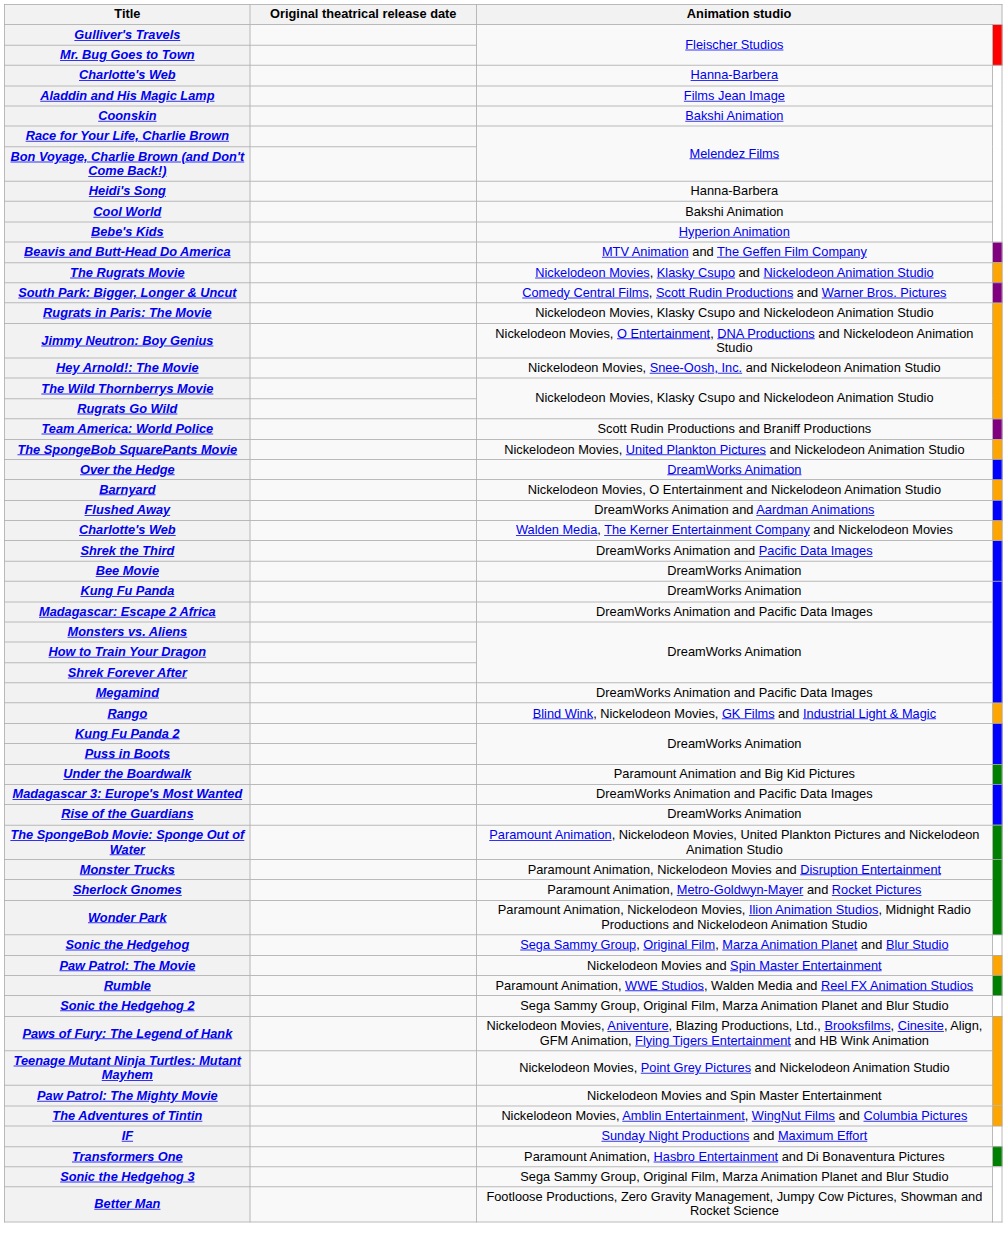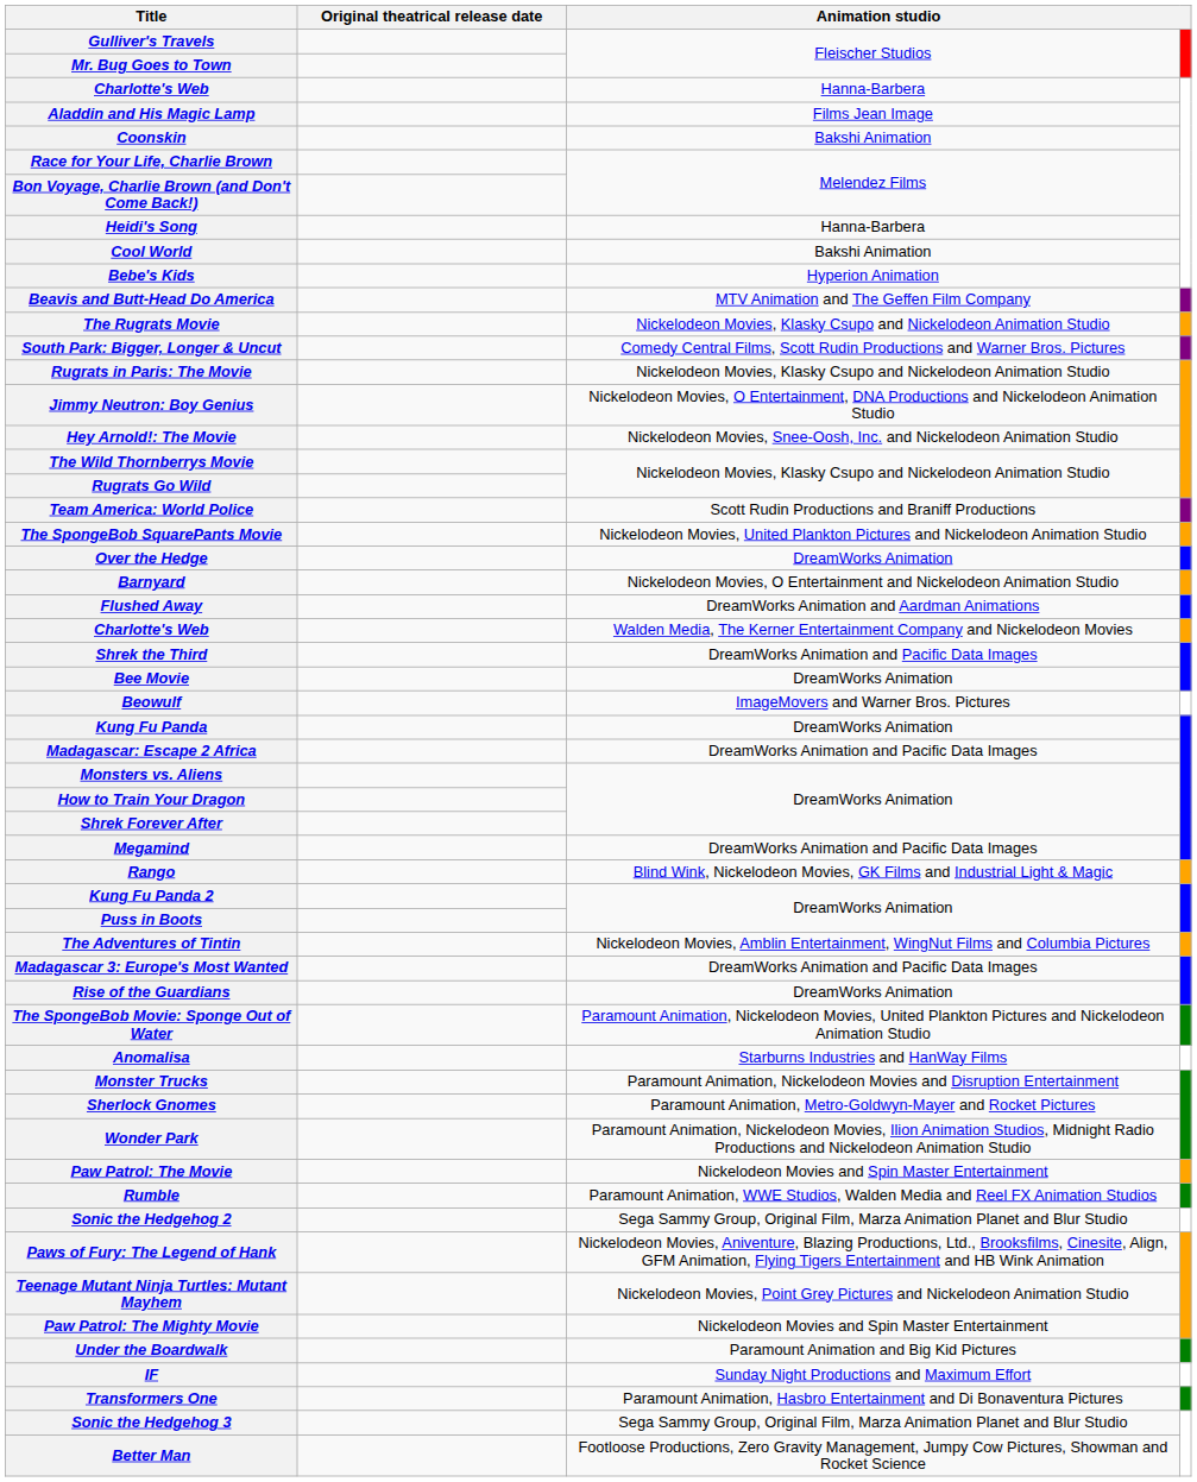+ row: Beowulf | ImageMovers and Warner Bros. Pictures
rows swapped: The Adventures of Tintin <-> Under the Boardwalk
+ row: Anomalisa | Starburns Industries and HanWay Films
- row: Sonic the Hedgehog | Sega Sammy Group, Original Film, Marza Animation Planet and Blur Studio
